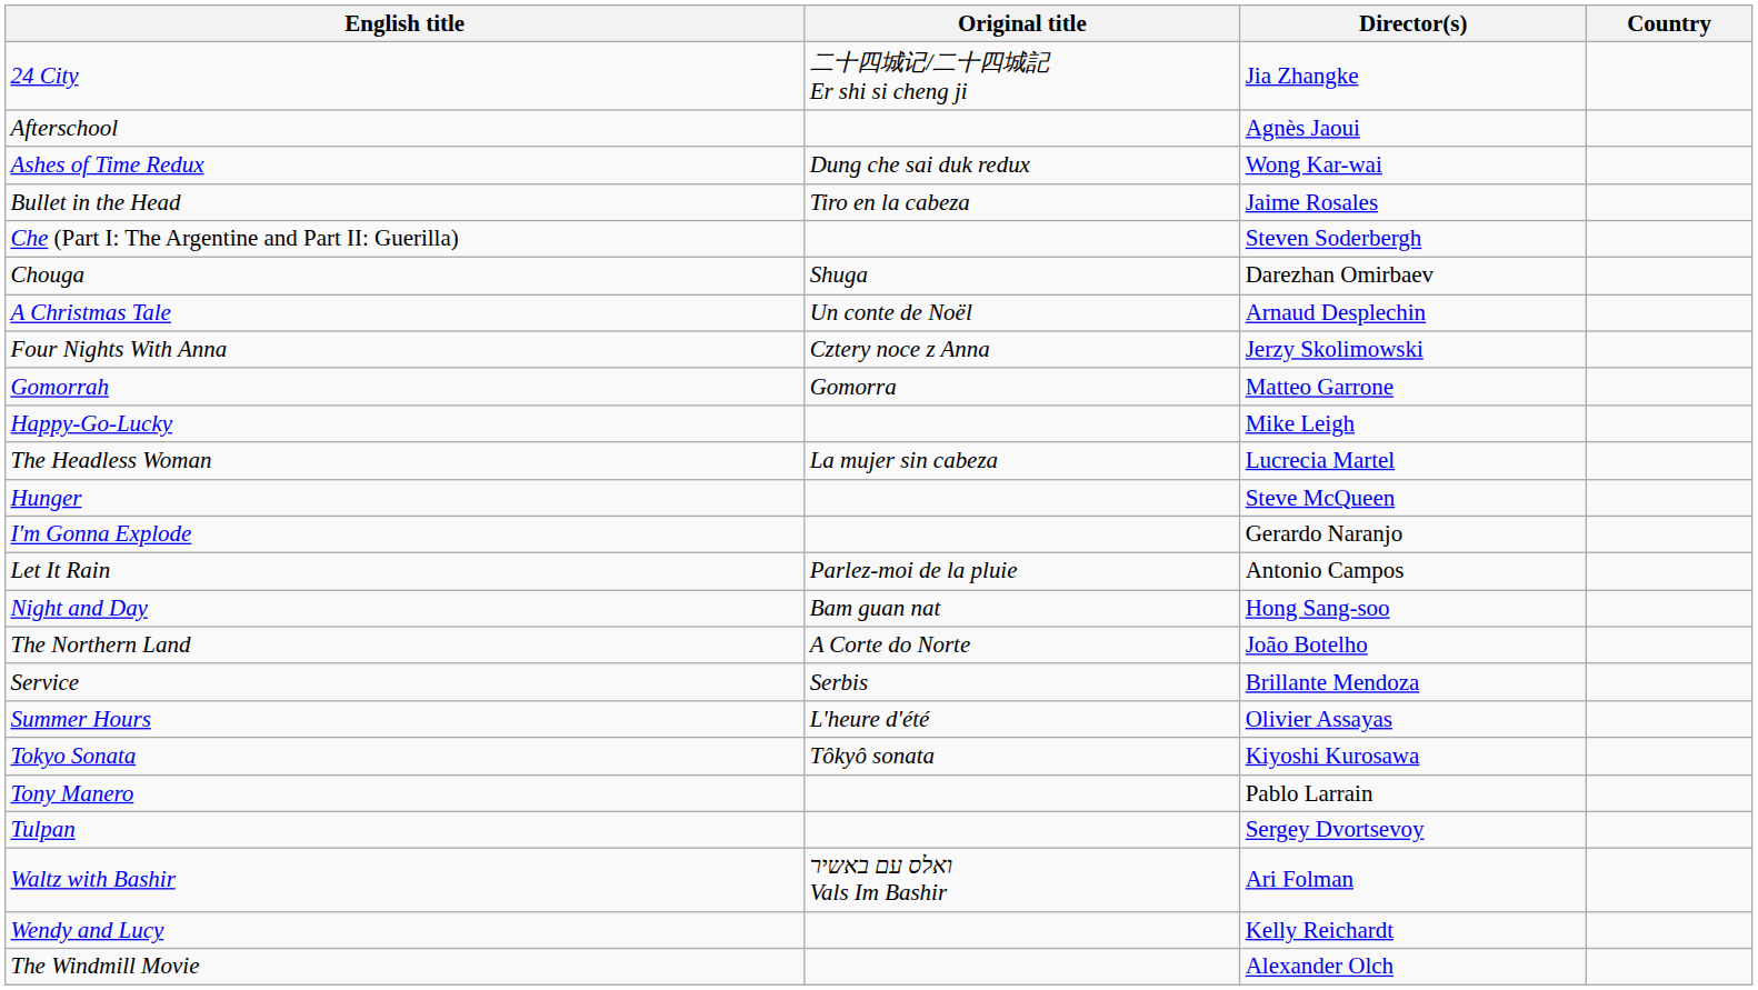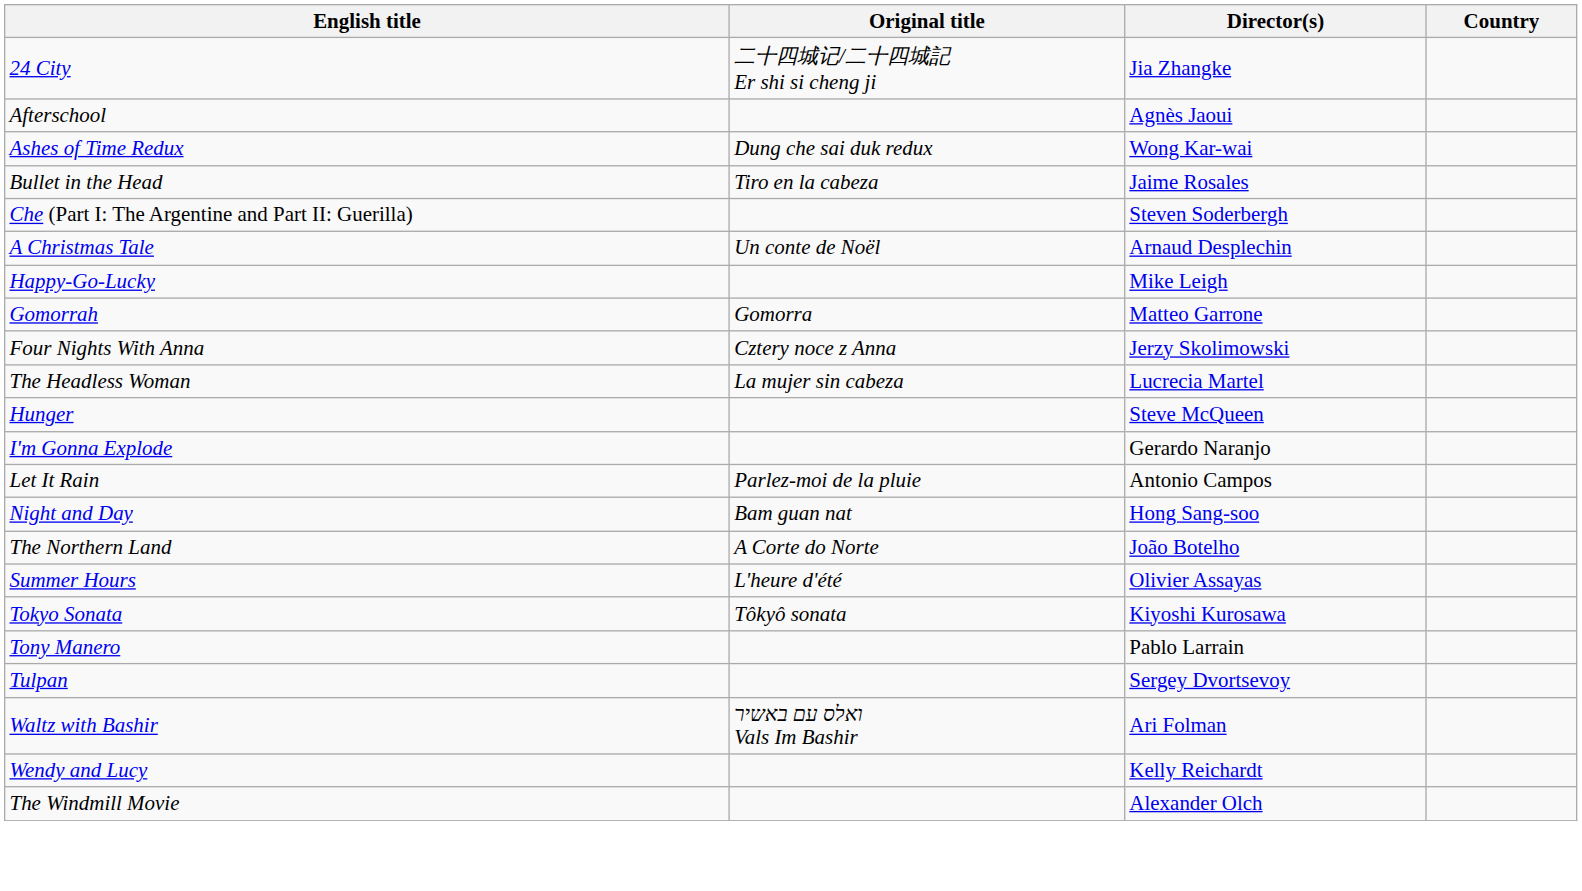- row: Chouga | Shuga | Darezhan Omirbaev
rows swapped: Four Nights With Anna <-> Happy-Go-Lucky
- row: Service | Serbis | Brillante Mendoza
